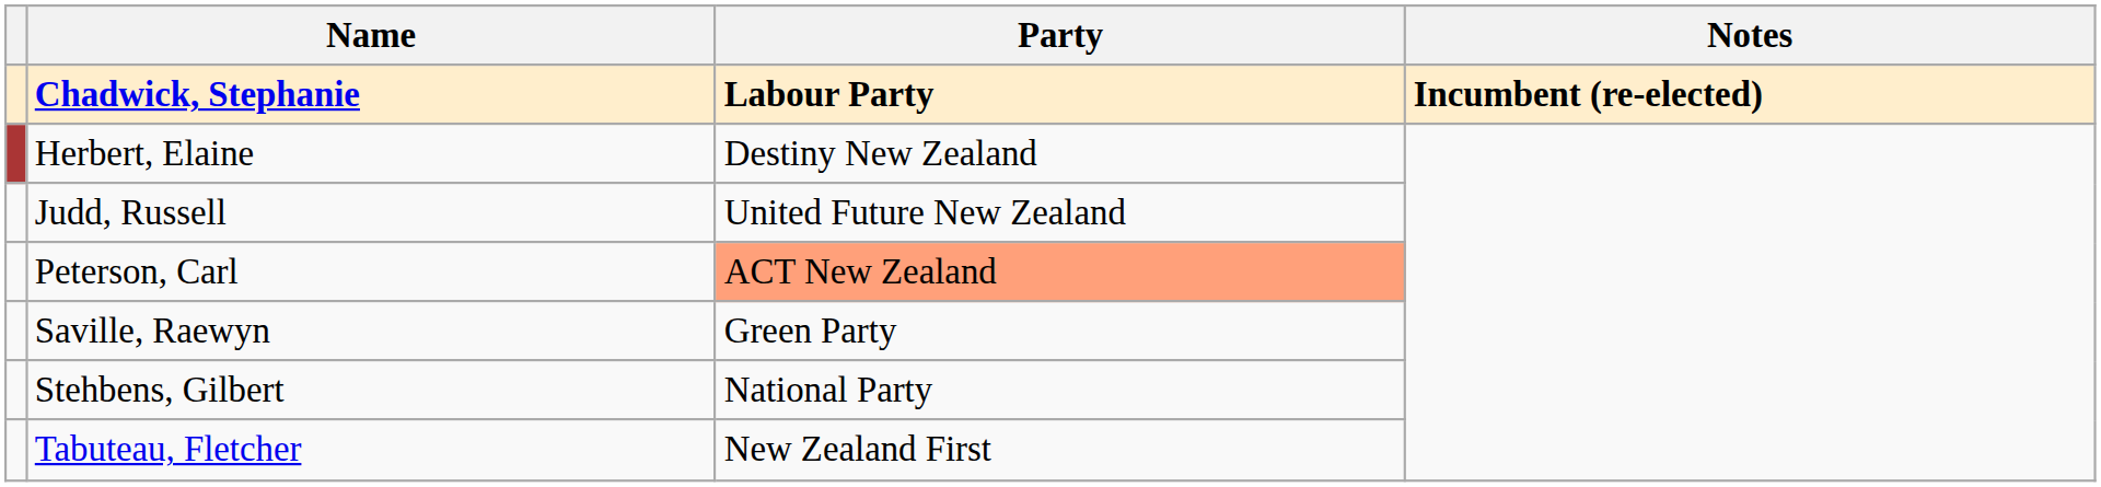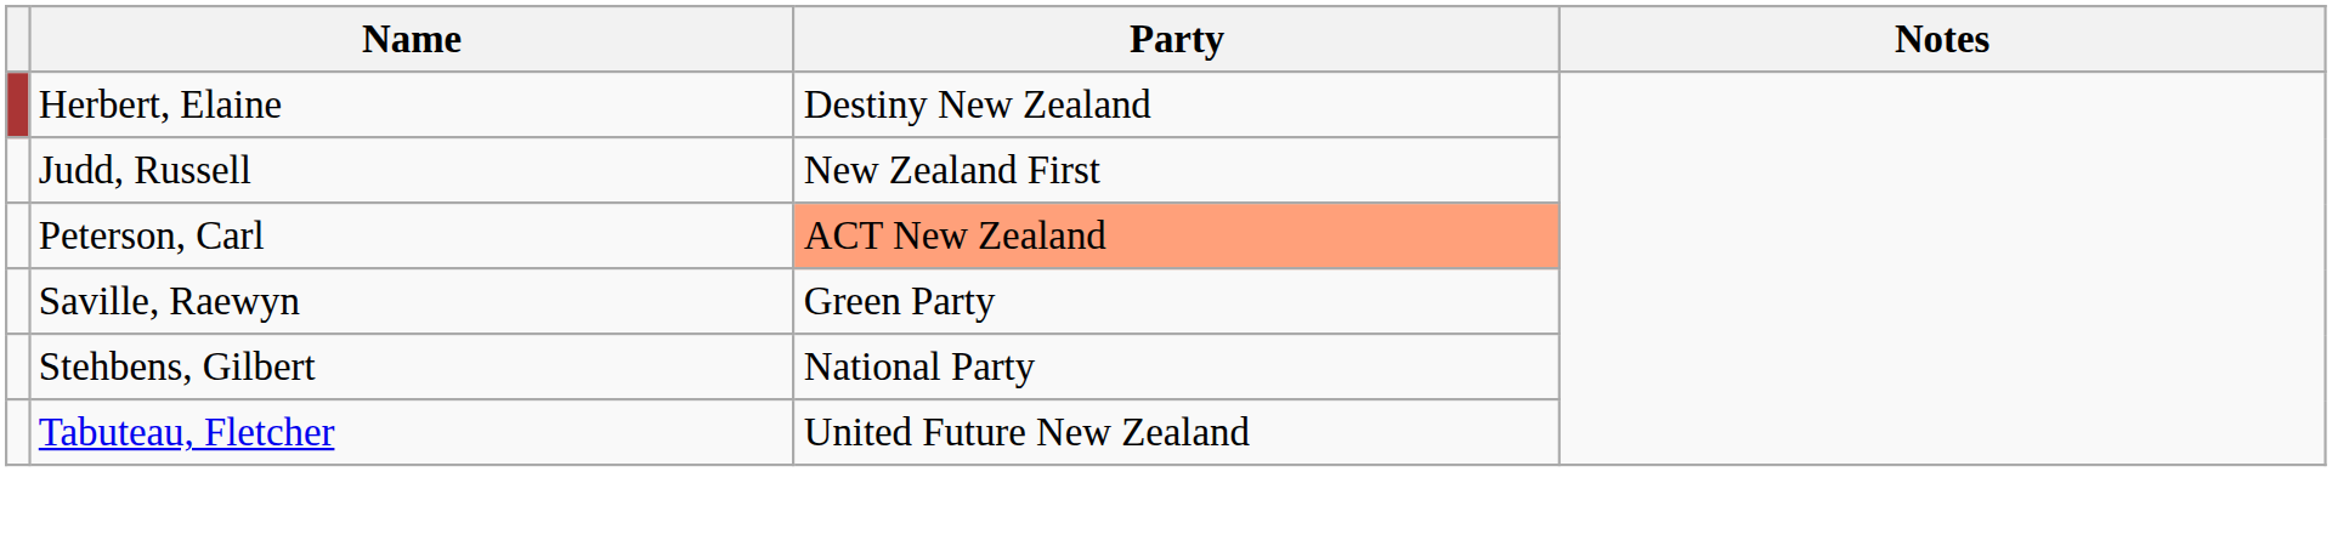- row: Chadwick, Stephanie | Labour Party | Incumbent (re-elected)
Judd, Russell | Party: United Future New Zealand -> New Zealand First
Tabuteau, Fletcher | Party: New Zealand First -> United Future New Zealand
